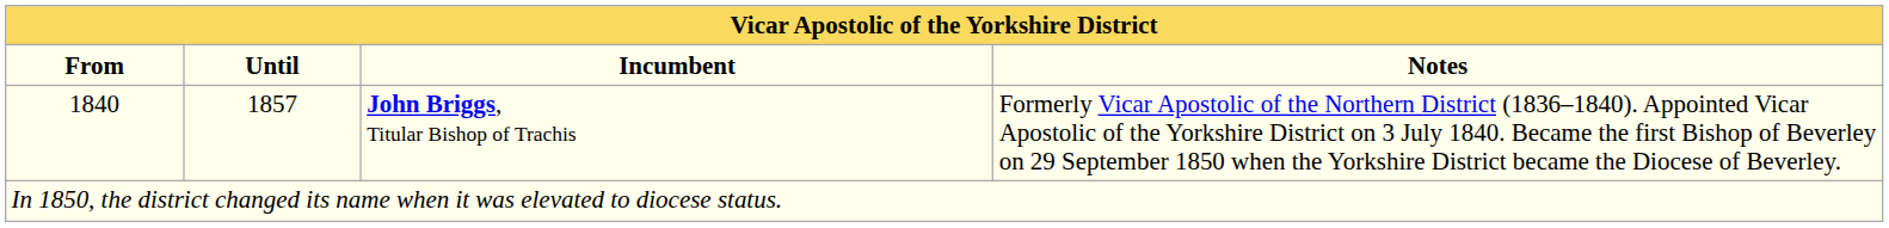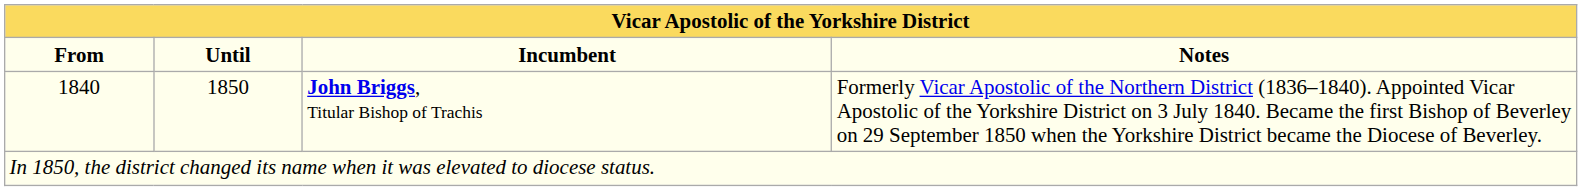1840 | Until: 1857 -> 1850
